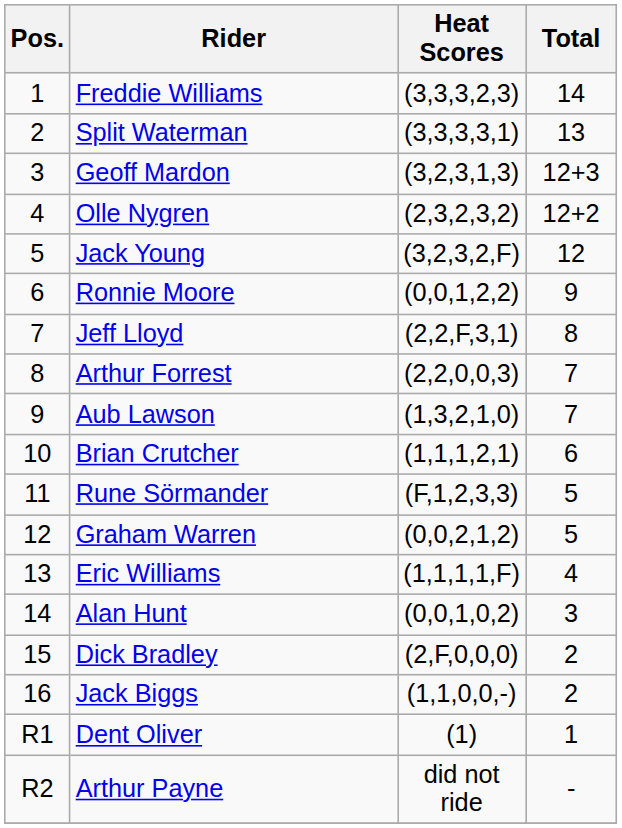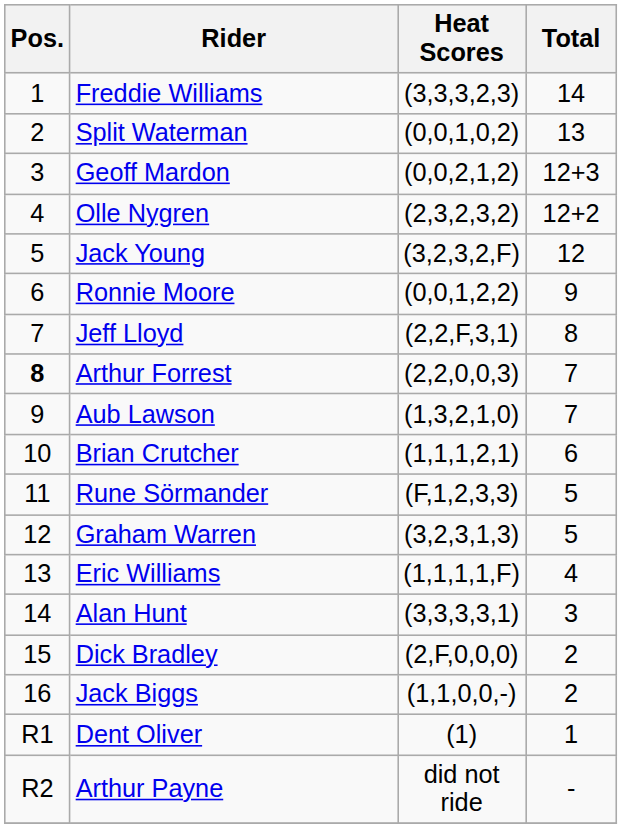Split Waterman | Heat Scores: (3,3,3,3,1) -> (0,0,1,0,2)
Geoff Mardon | Heat Scores: (3,2,3,1,3) -> (0,0,2,1,2)
Arthur Forrest | Pos.: normal -> bold
Graham Warren | Heat Scores: (0,0,2,1,2) -> (3,2,3,1,3)
Alan Hunt | Heat Scores: (0,0,1,0,2) -> (3,3,3,3,1)
